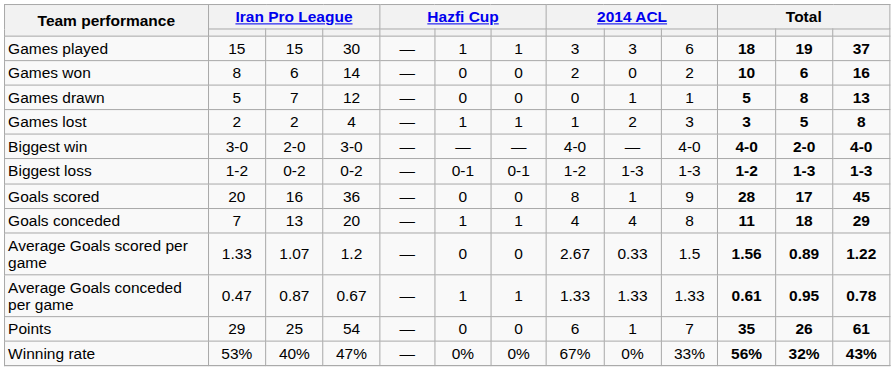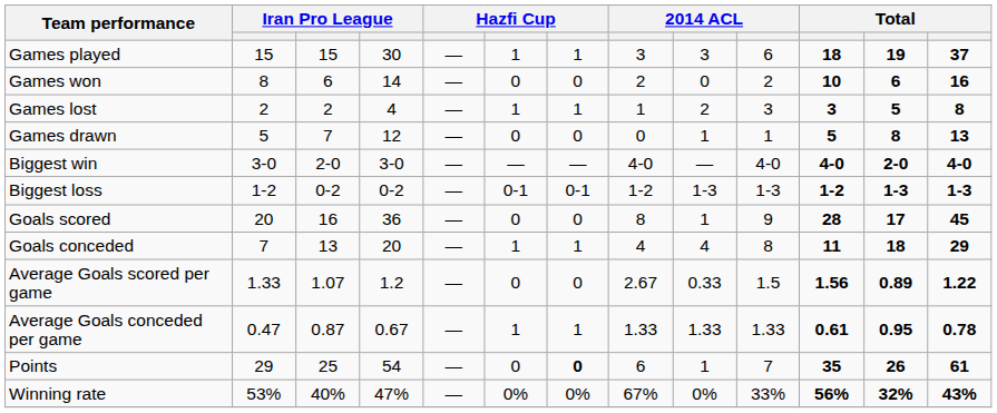rows swapped: Games drawn <-> Games lost
Points | column 7: normal -> bold
